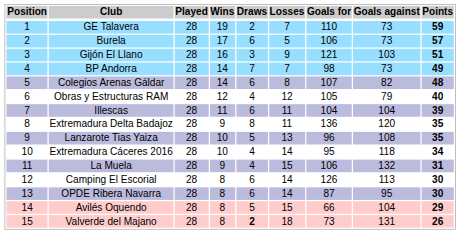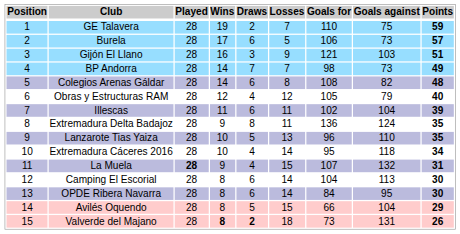GE Talavera | Goals against: 73 -> 75
Colegios Arenas Gáldar | Goals for: 107 -> 108
Illescas | Goals for: 104 -> 102
Extremadura Delta Badajoz | Goals against: 120 -> 124
Lanzarote Tias Yaiza | Goals against: 108 -> 110
La Muela | Played: normal -> bold
La Muela | Goals for: 106 -> 107
Camping El Escorial | Goals for: 126 -> 104
OPDE Ribera Navarra | Goals for: 87 -> 84
Valverde del Majano | Wins: normal -> bold
